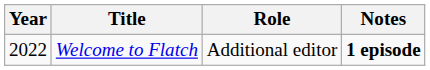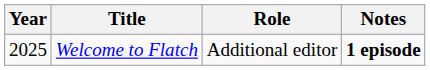Welcome to Flatch | Year: 2022 -> 2025
